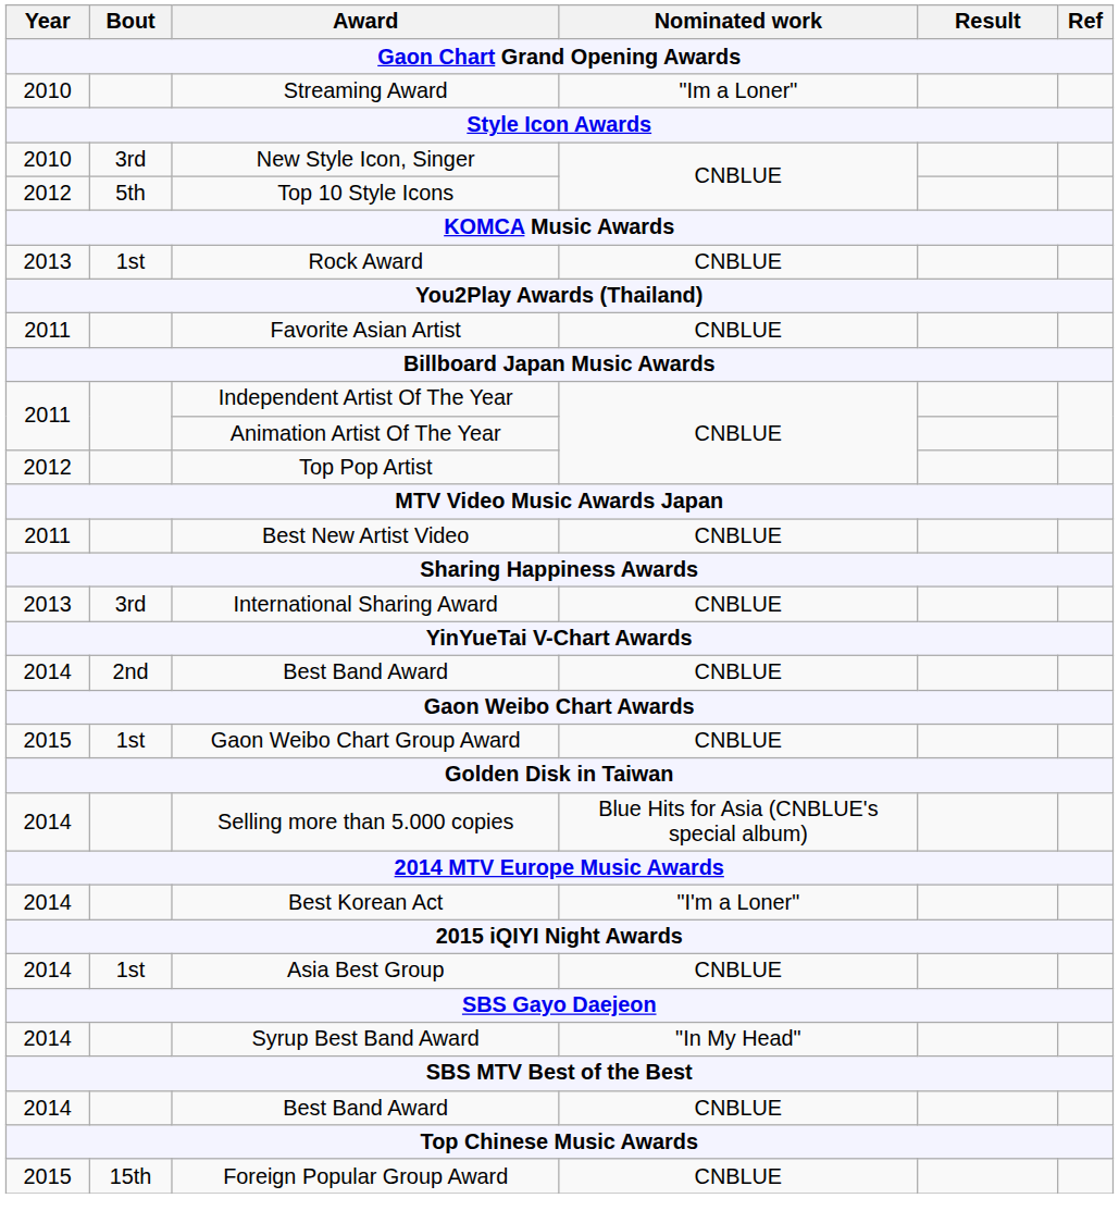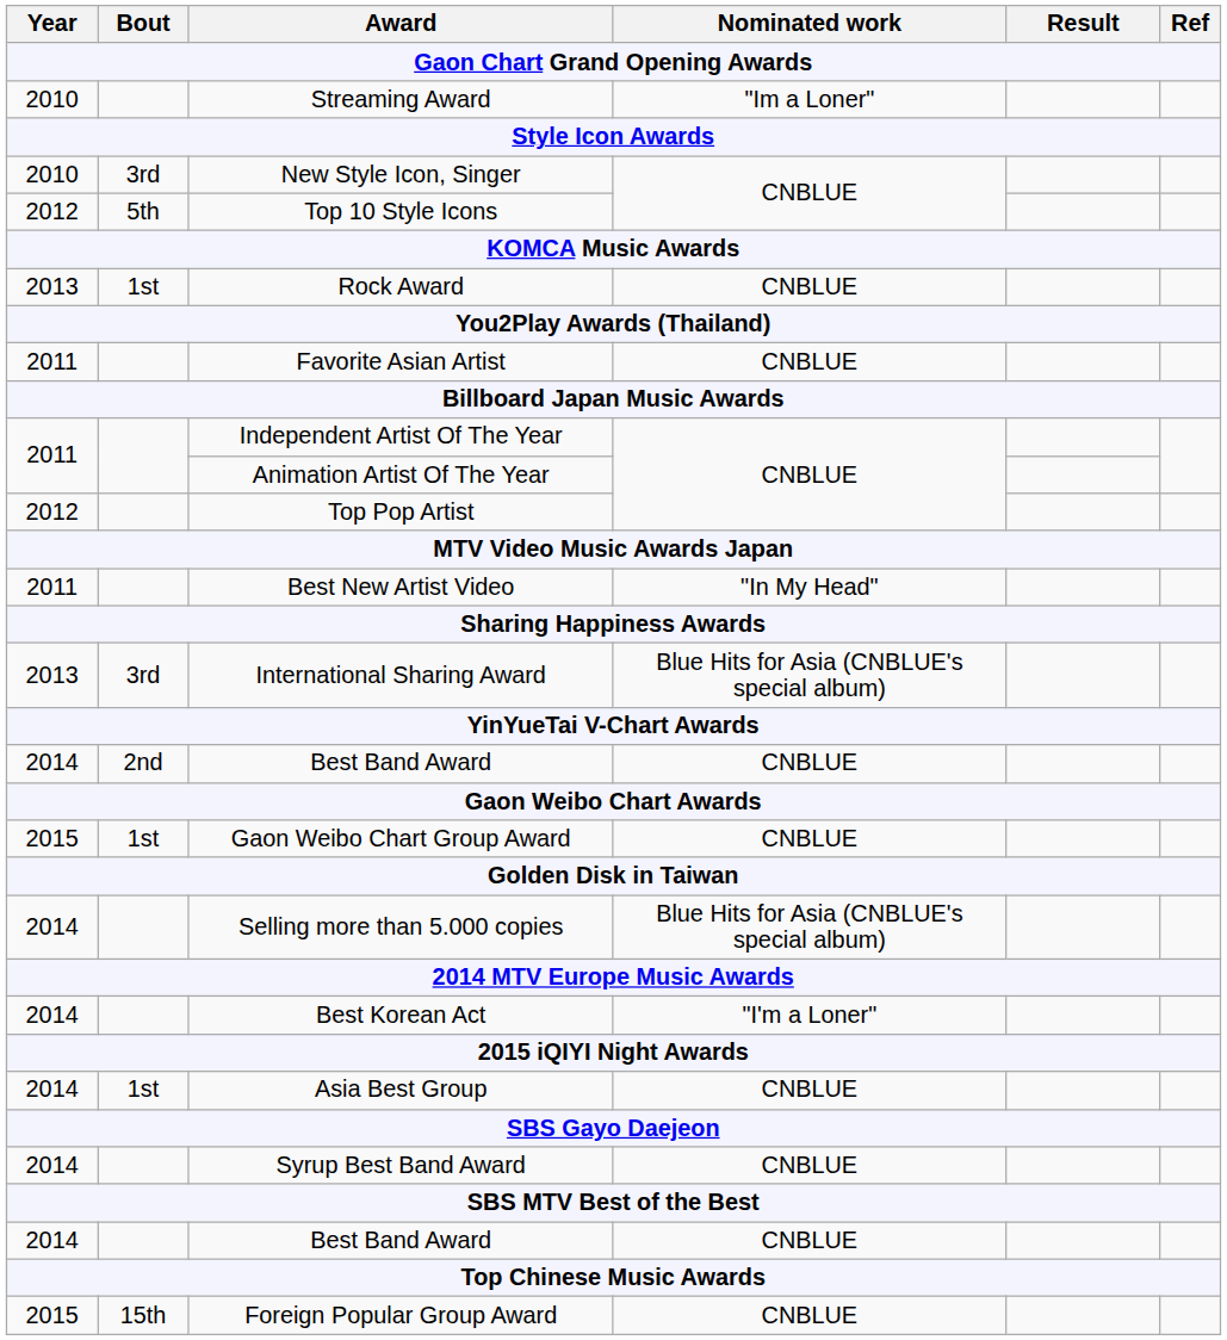Best New Artist Video | Nominated work: CNBLUE -> "In My Head"
International Sharing Award | Nominated work: CNBLUE -> Blue Hits for Asia (CNBLUE's special album)
Syrup Best Band Award | Nominated work: "In My Head" -> CNBLUE
